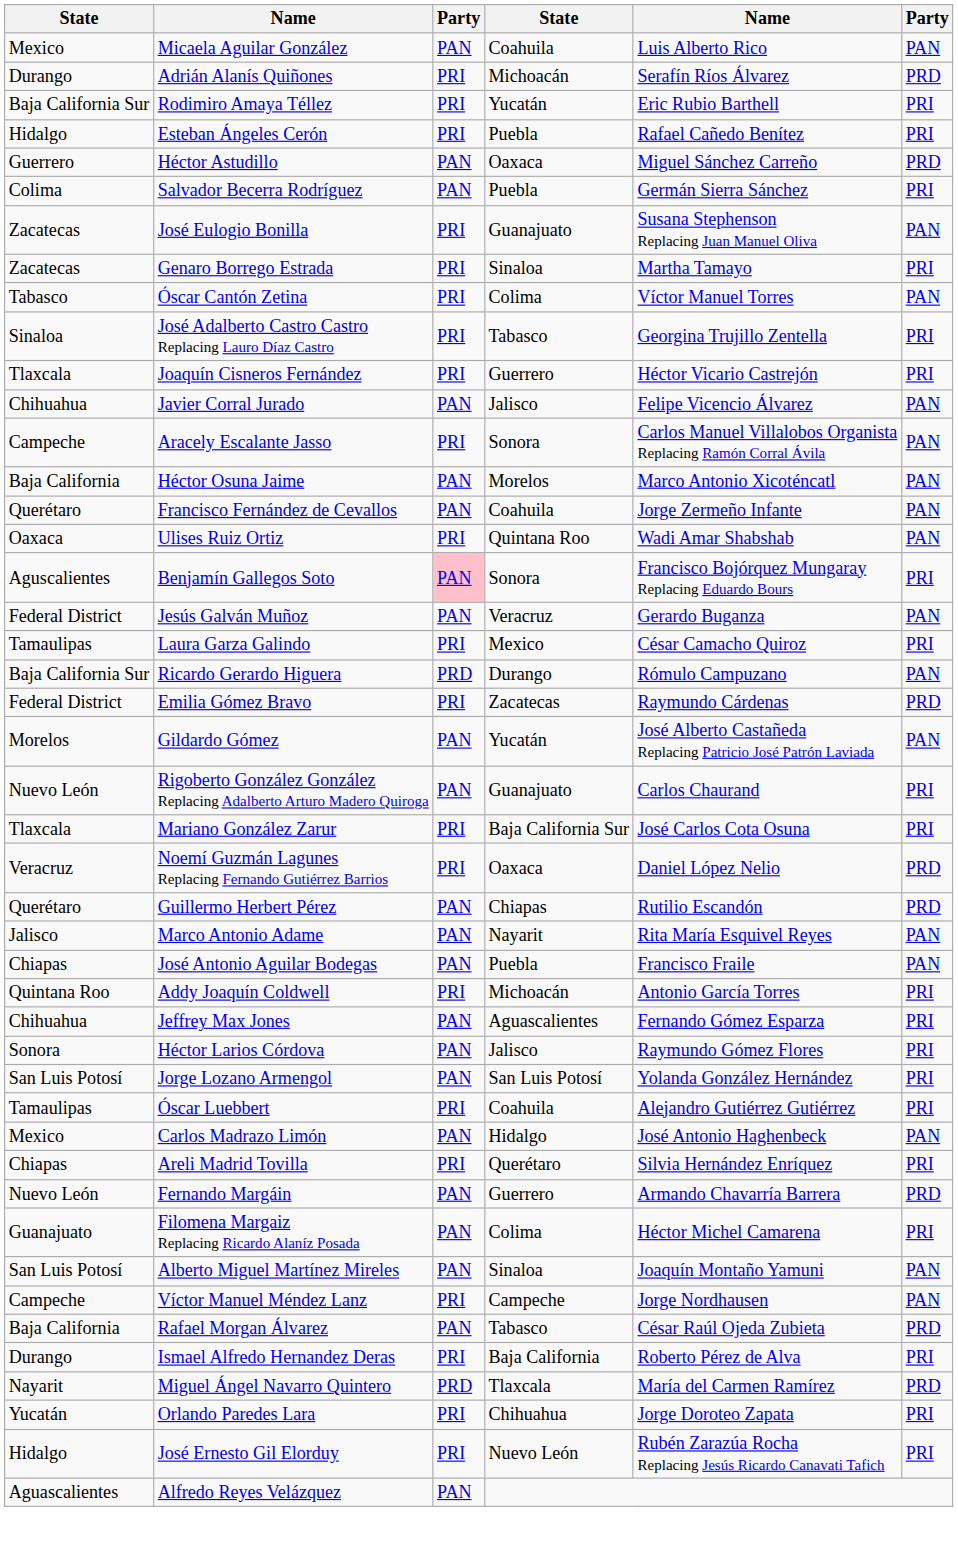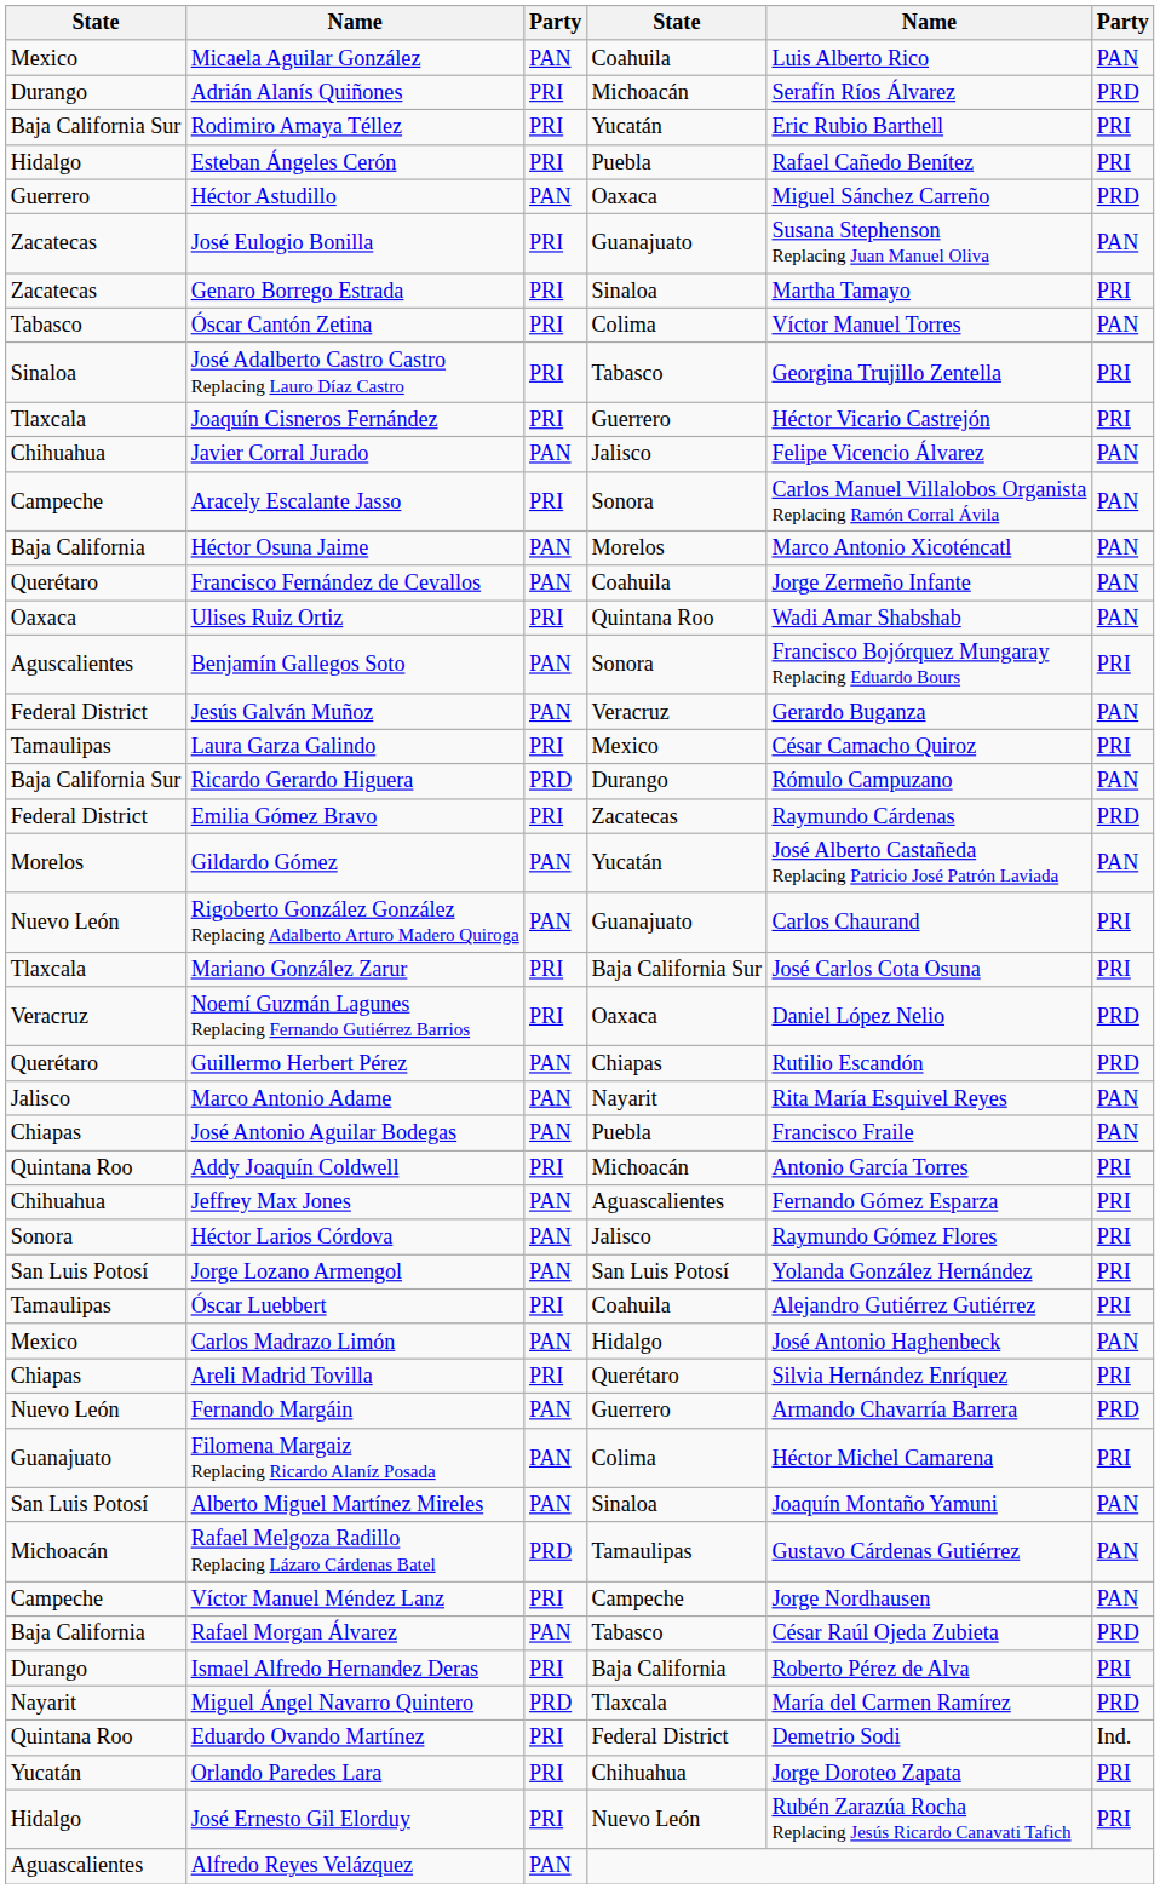- row: Colima | Salvador Becerra Rodríguez | PAN | Puebla | Germán Sierra Sánchez | PRI
Benjamín Gallegos Soto | column 3: pink background -> no background
+ row: Michoacán | Rafael Melgoza Radillo Replacing Lázaro Cárdenas Batel | PRD | Tamaulipas | Gustavo Cárdenas Gutiérrez | PAN
+ row: Quintana Roo | Eduardo Ovando Martínez | PRI | Federal District | Demetrio Sodi | Ind.
